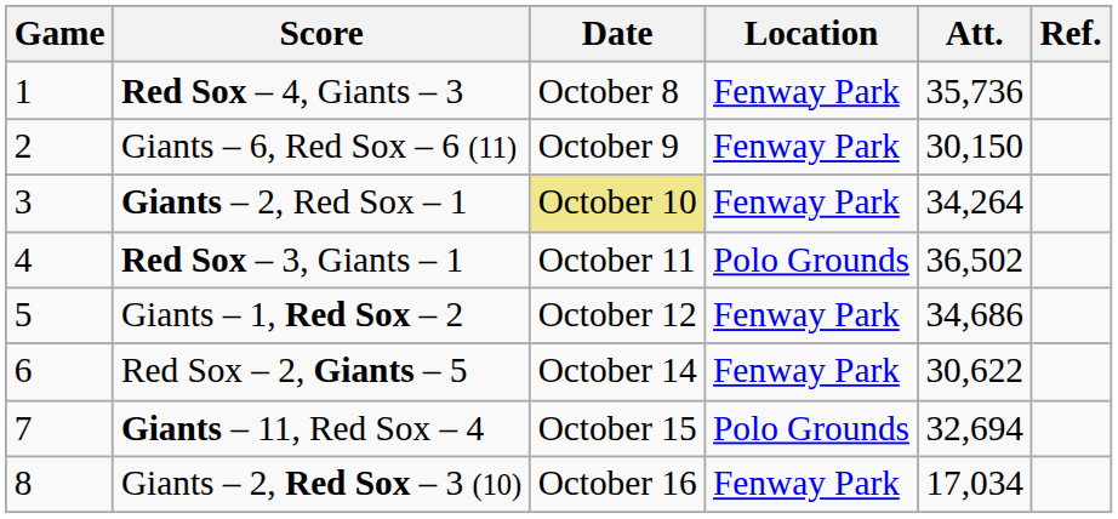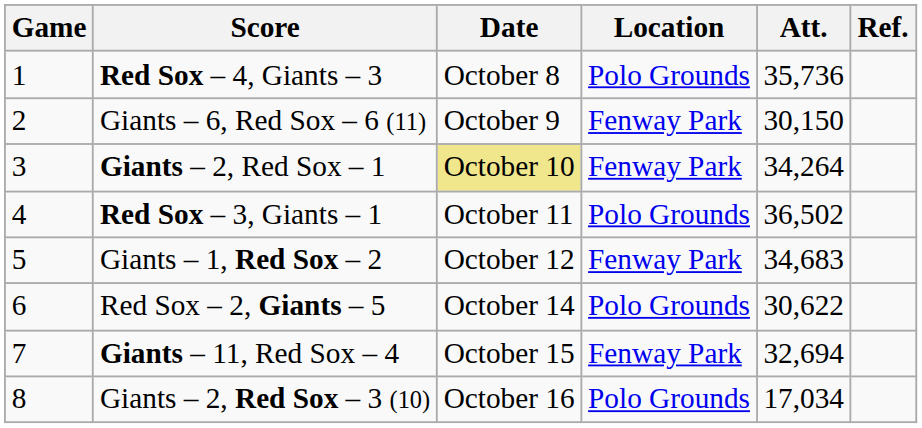Red Sox – 4, Giants – 3 | Location: Fenway Park -> Polo Grounds
Giants – 1, Red Sox – 2 | Att.: 34,686 -> 34,683
Red Sox – 2, Giants – 5 | Location: Fenway Park -> Polo Grounds
Giants – 11, Red Sox – 4 | Location: Polo Grounds -> Fenway Park
Giants – 2, Red Sox – 3 (10) | Location: Fenway Park -> Polo Grounds
